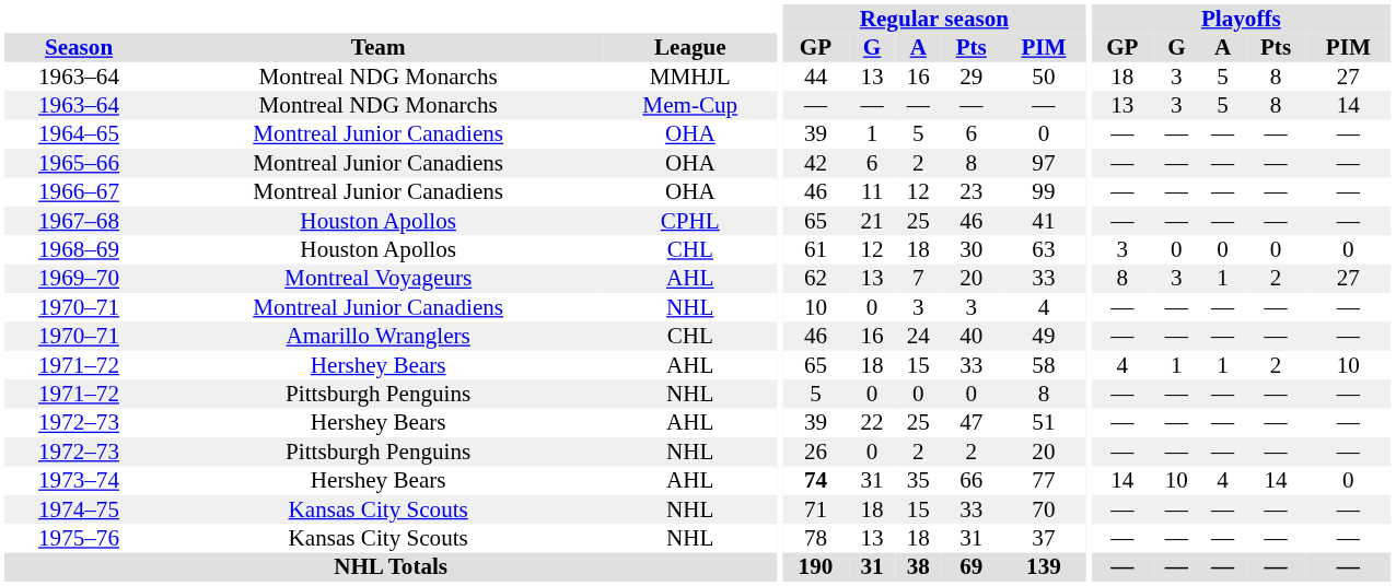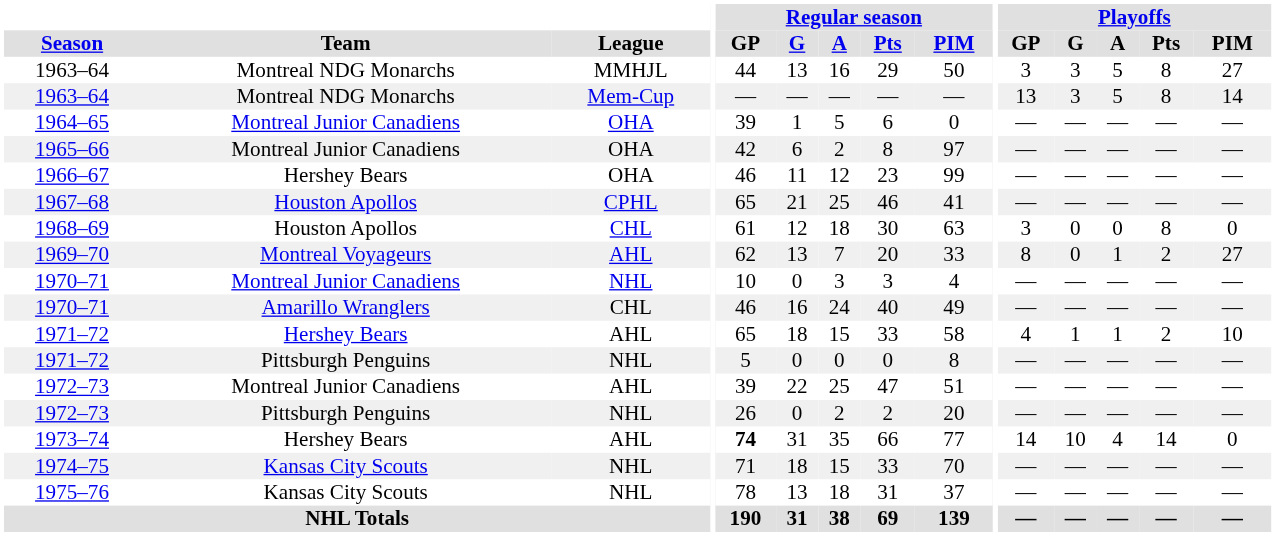1963–64 / MMHJL | Playoffs / GP: 18 -> 3
1966–67 | Team: Montreal Junior Canadiens -> Hershey Bears
1968–69 | Playoffs / Pts: 0 -> 8
1969–70 | Playoffs / G: 3 -> 0
1972–73 / AHL | Team: Hershey Bears -> Montreal Junior Canadiens
